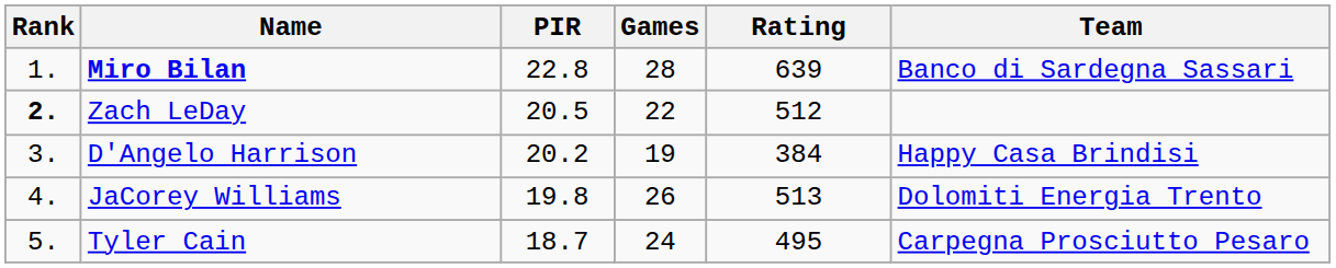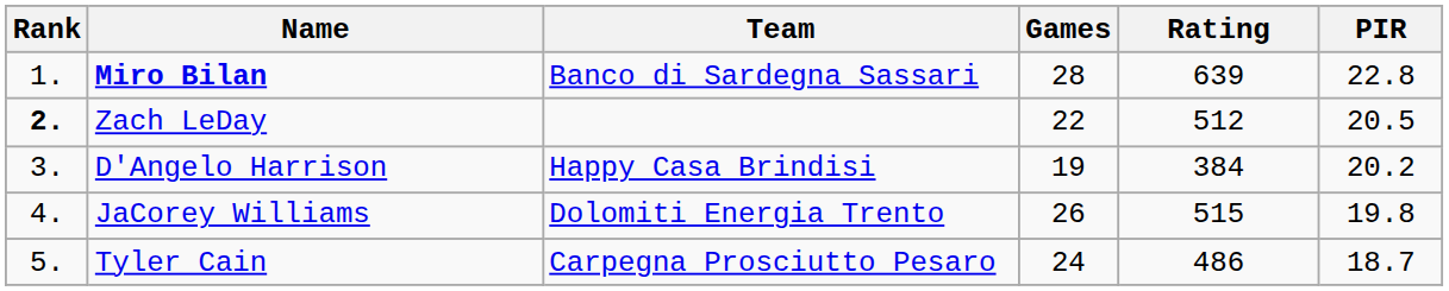columns swapped: Team <-> PIR
JaCorey Williams | Rating: 513 -> 515
Tyler Cain | Rating: 495 -> 486
